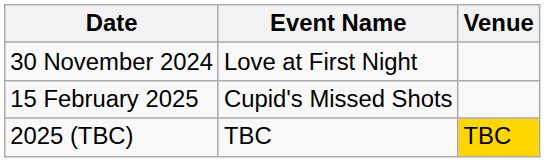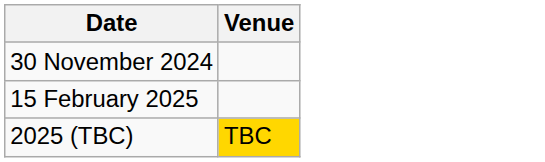- column: Event Name | Love at First Night | Cupid's Missed Shots | TBC
